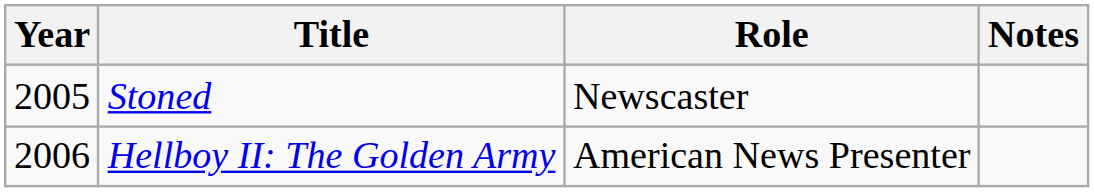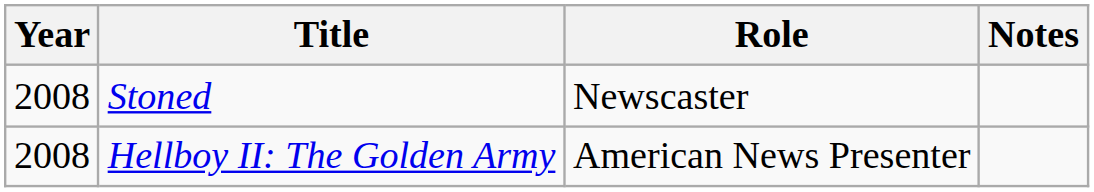Stoned | Year: 2005 -> 2008
Hellboy II: The Golden Army | Year: 2006 -> 2008
